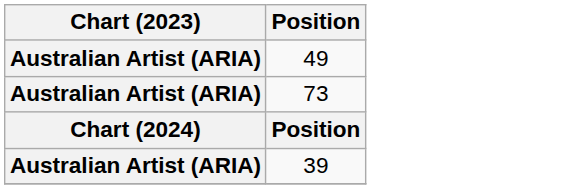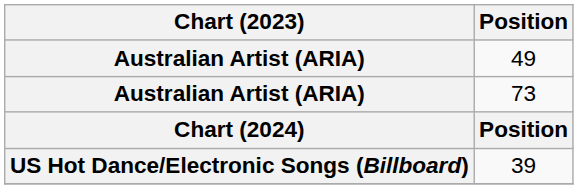39 | Chart (2023): Australian Artist (ARIA) -> US Hot Dance/Electronic Songs (Billboard)
